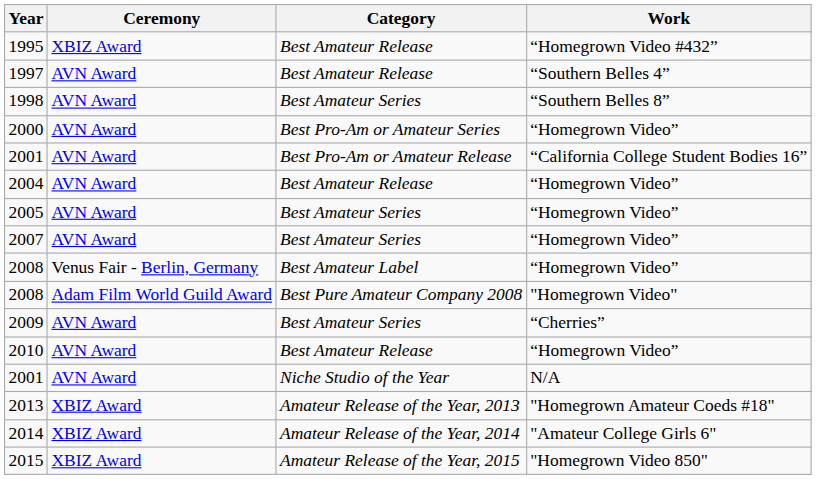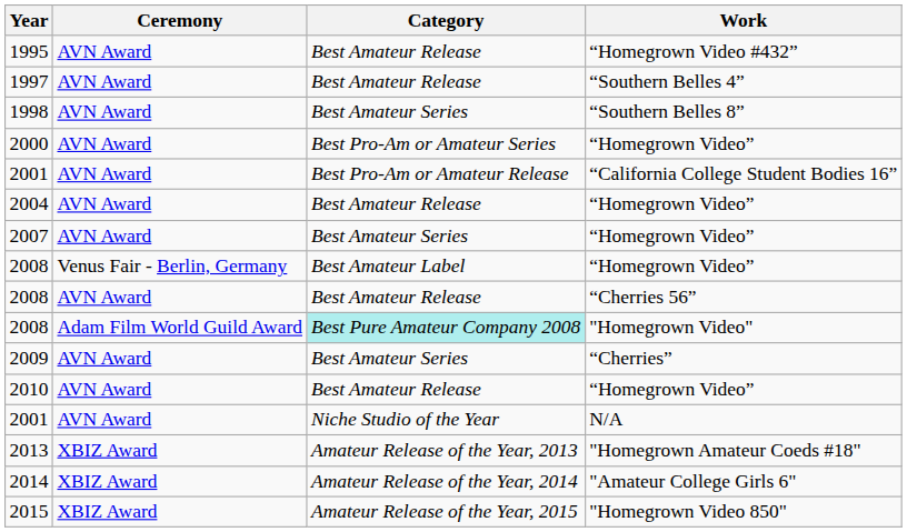1995 | Ceremony: XBIZ Award -> AVN Award
- row: 2005 | AVN Award | Best Amateur Series | “Homegrown Video”
+ row: 2008 | AVN Award | Best Amateur Release | “Cherries 56”
2008 / "Homegrown Video" | Category: no background -> paleturquoise background
